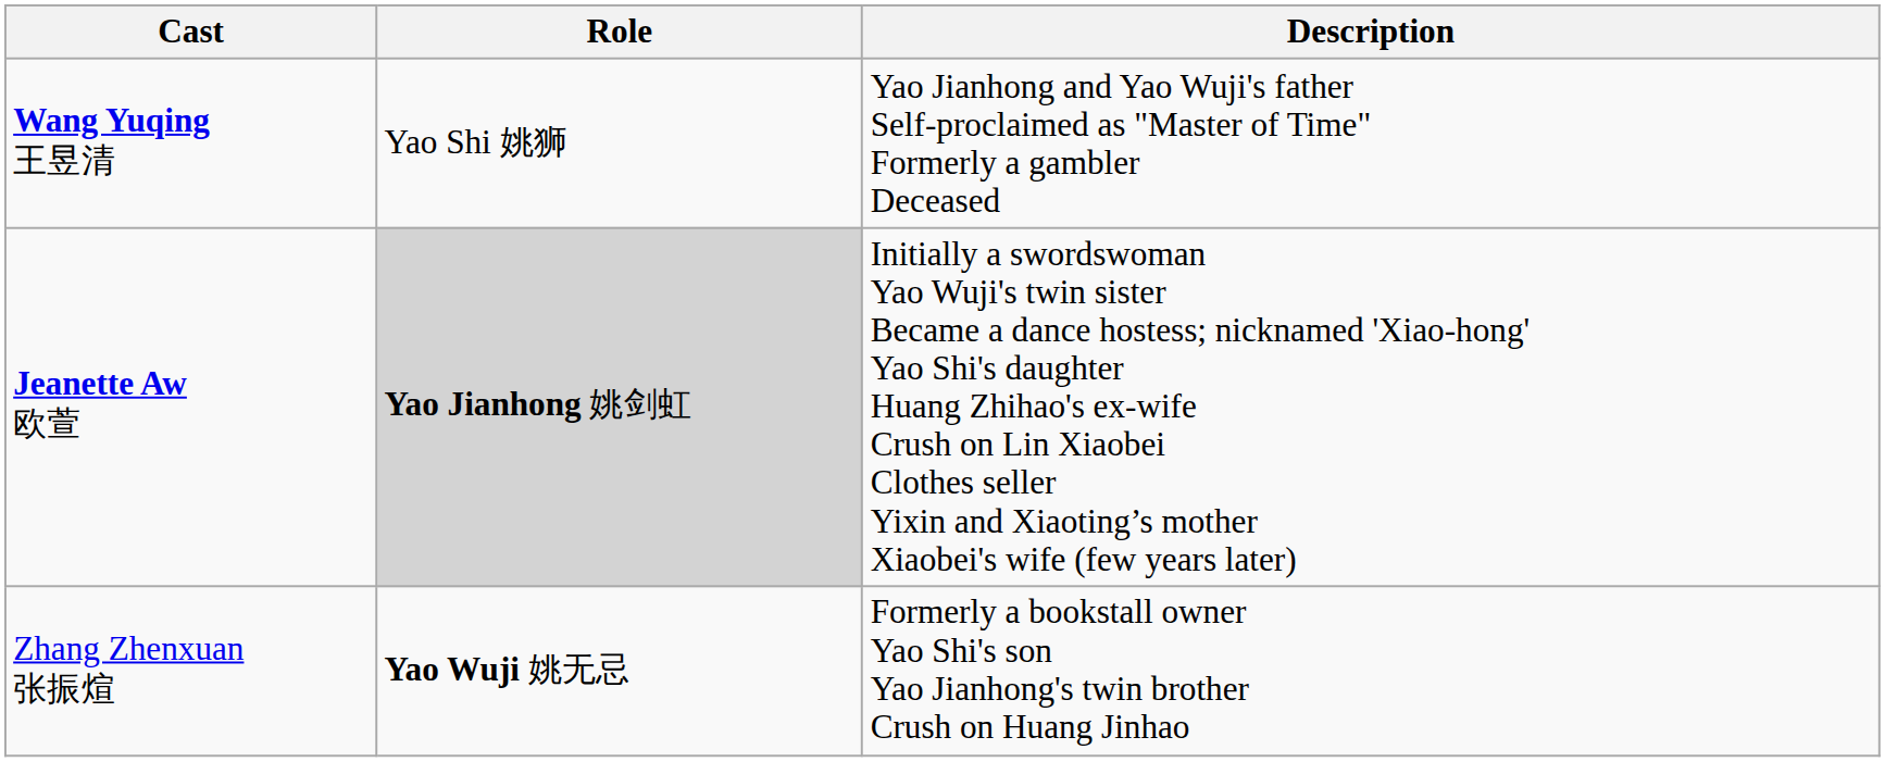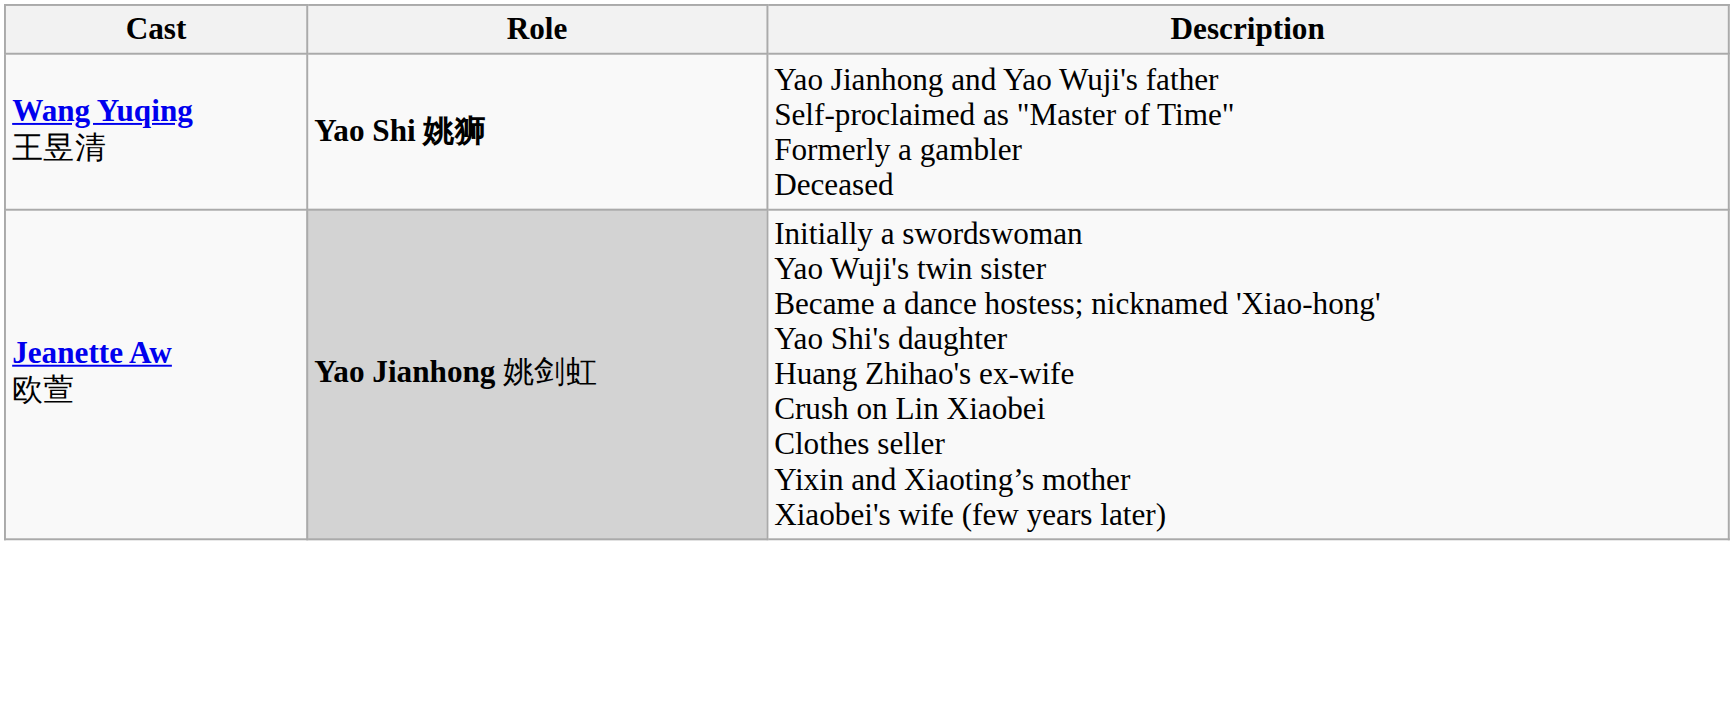Wang Yuqing 王昱清 | Role: normal -> bold
- row: Zhang Zhenxuan 张振煊 | Yao Wuji 姚无忌 | Formerly a bookstall owner Yao Shi's son Yao Jianhong's twin brother Crush on Huang Jinhao
